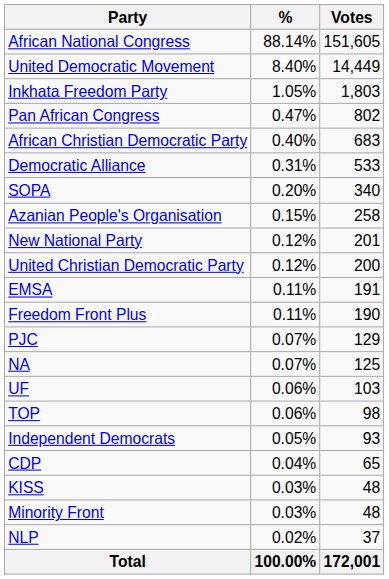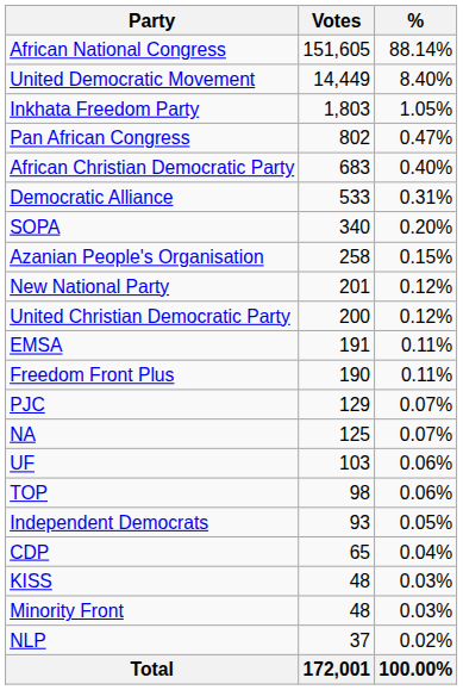columns swapped: Votes <-> %
